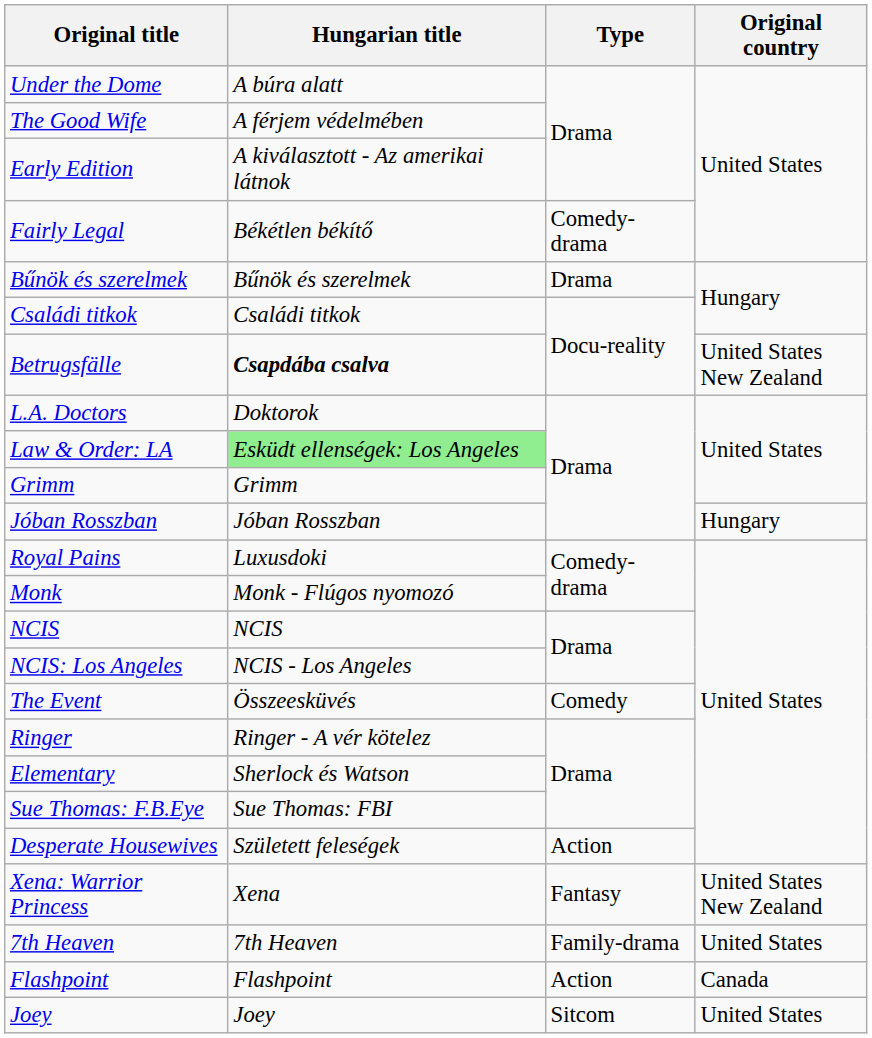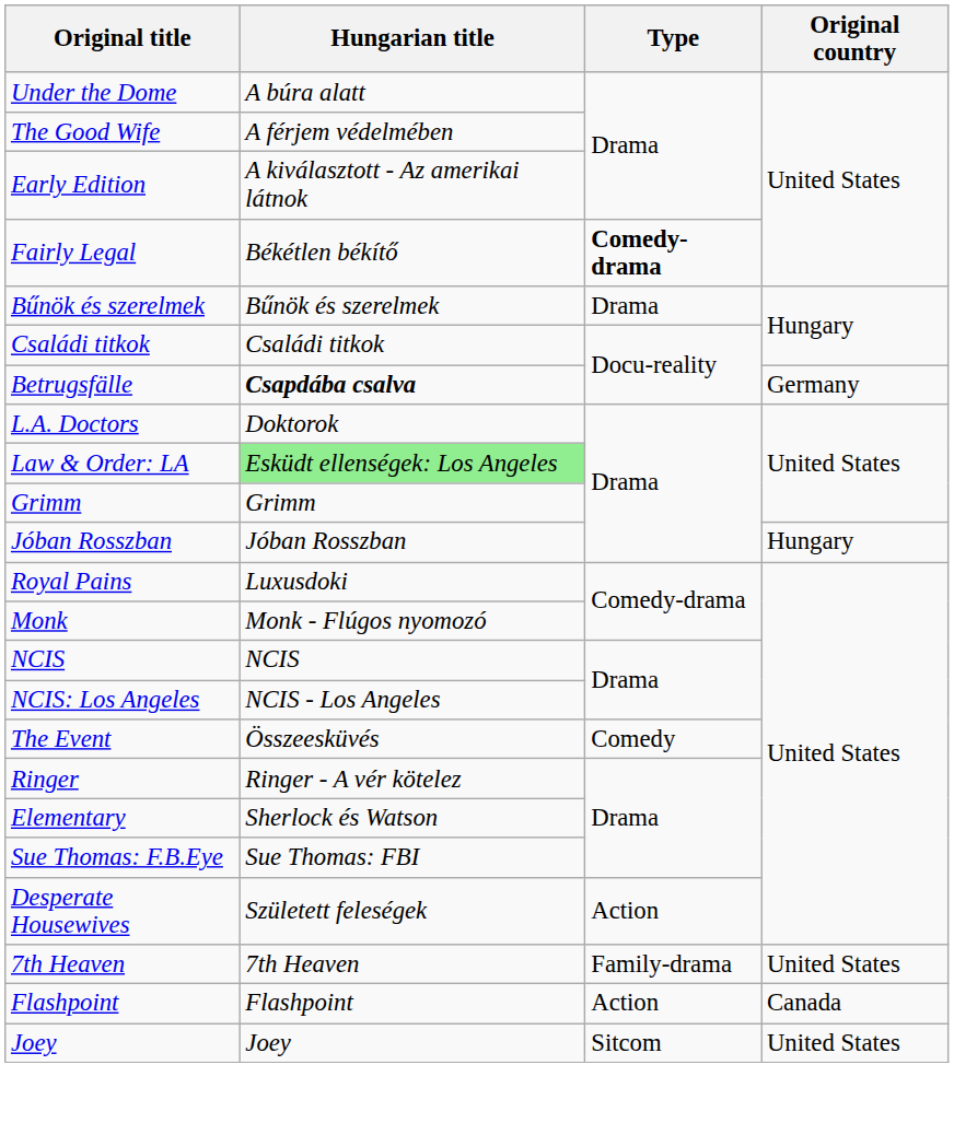Fairly Legal | Type: normal -> bold
Betrugsfälle | Original country: United States New Zealand -> Germany
- row: Xena: Warrior Princess | Xena | Fantasy | United States New Zealand
